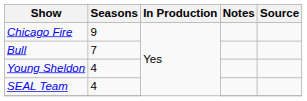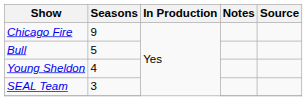Bull | Seasons: 7 -> 5
SEAL Team | Seasons: 4 -> 3
